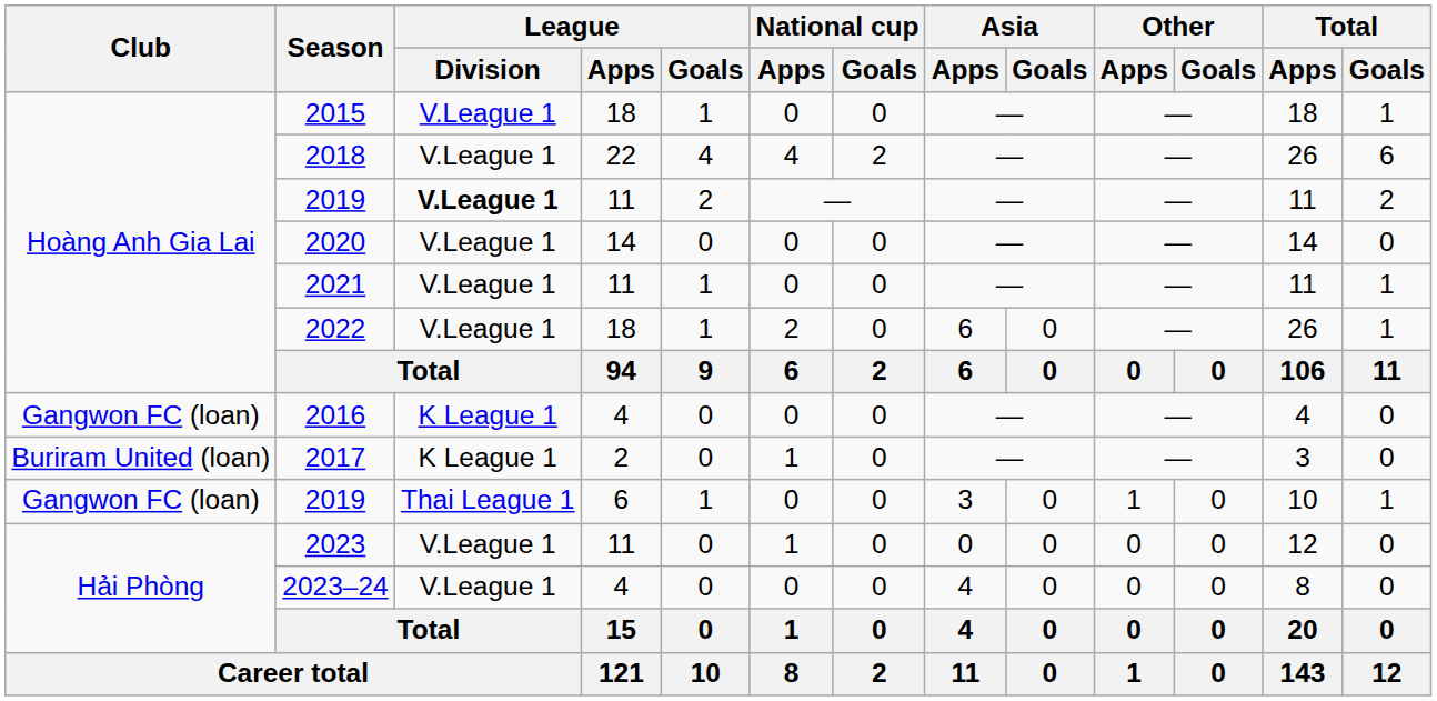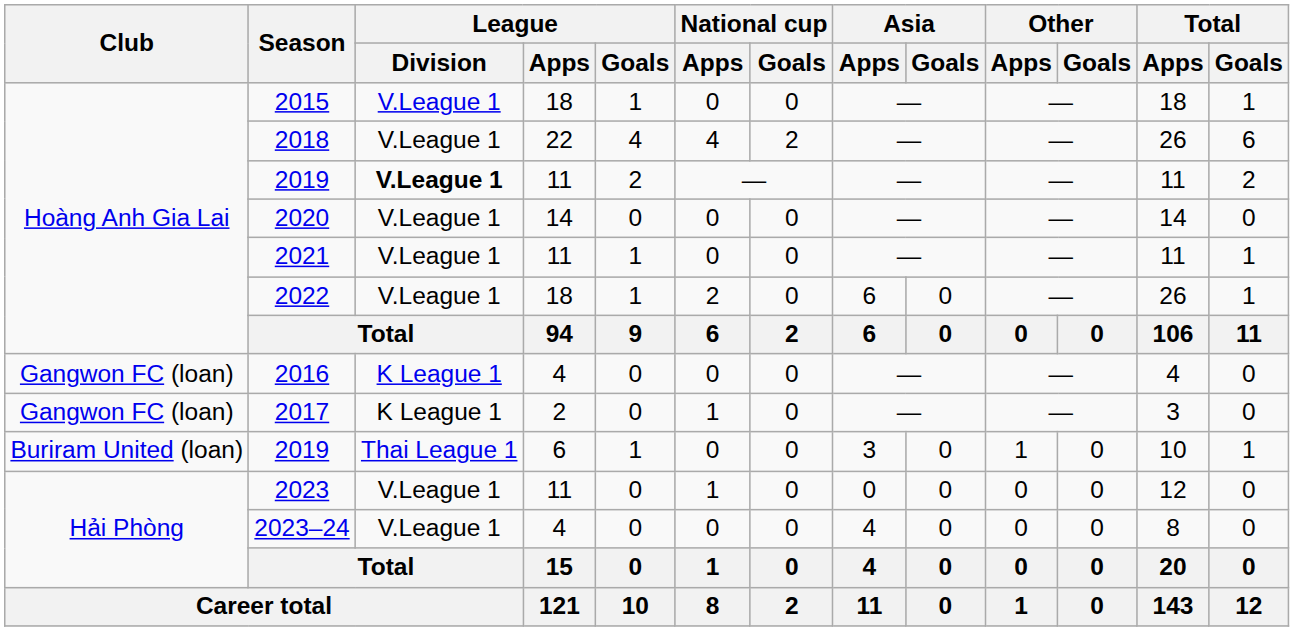2017 | Club: Buriram United (loan) -> Gangwon FC (loan)
2019 / 6 | Club: Gangwon FC (loan) -> Buriram United (loan)
